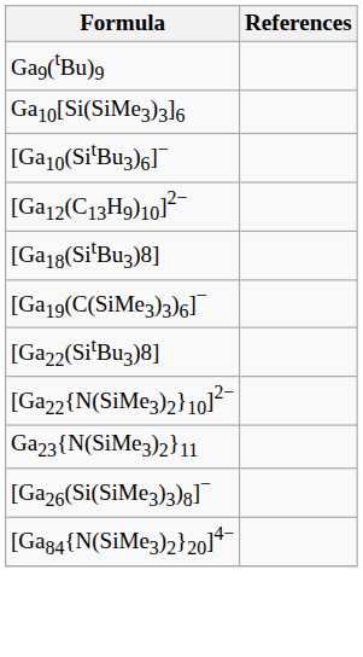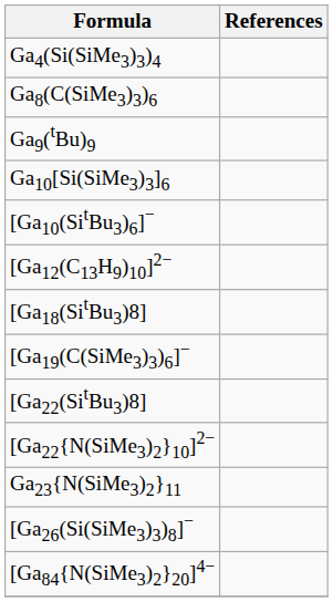+ row: Ga4(Si(SiMe3)3)4
+ row: Ga8(C(SiMe3)3)6
